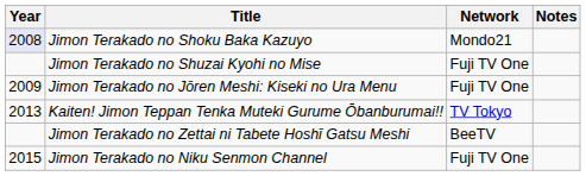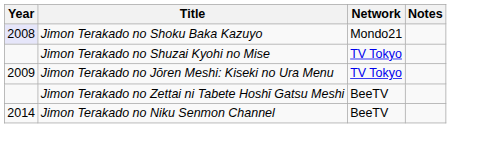Jimon Terakado no Shuzai Kyohi no Mise | Network: Fuji TV One -> TV Tokyo
Jimon Terakado no Jōren Meshi: Kiseki no Ura Menu | Network: Fuji TV One -> TV Tokyo
- row: 2013 | Kaiten! Jimon Teppan Tenka Muteki Gurume Ōbanburumai!! | TV Tokyo
Jimon Terakado no Niku Senmon Channel | Year: 2015 -> 2014
Jimon Terakado no Niku Senmon Channel | Network: Fuji TV One -> BeeTV
